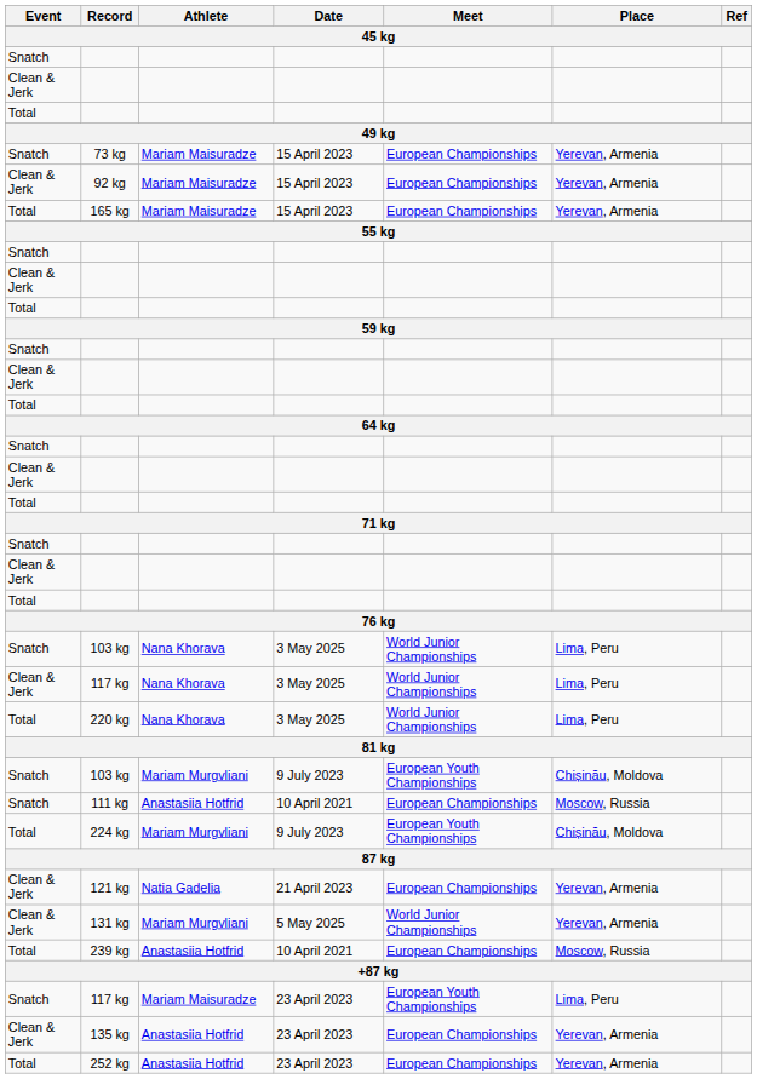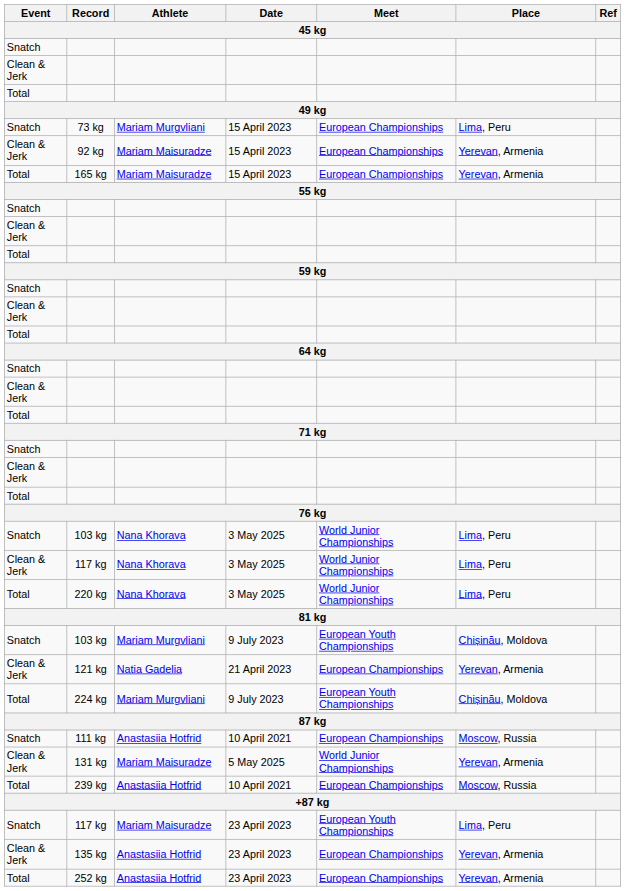73 kg | Athlete: Mariam Maisuradze -> Mariam Murgvliani
73 kg | Place: Yerevan, Armenia -> Lima, Peru
rows swapped: 121 kg <-> 111 kg
131 kg | Athlete: Mariam Murgvliani -> Mariam Maisuradze
